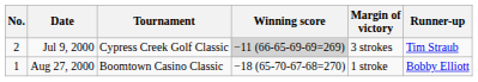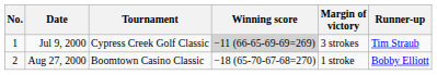Jul 9, 2000 | No.: 2 -> 1
Aug 27, 2000 | No.: 1 -> 2
